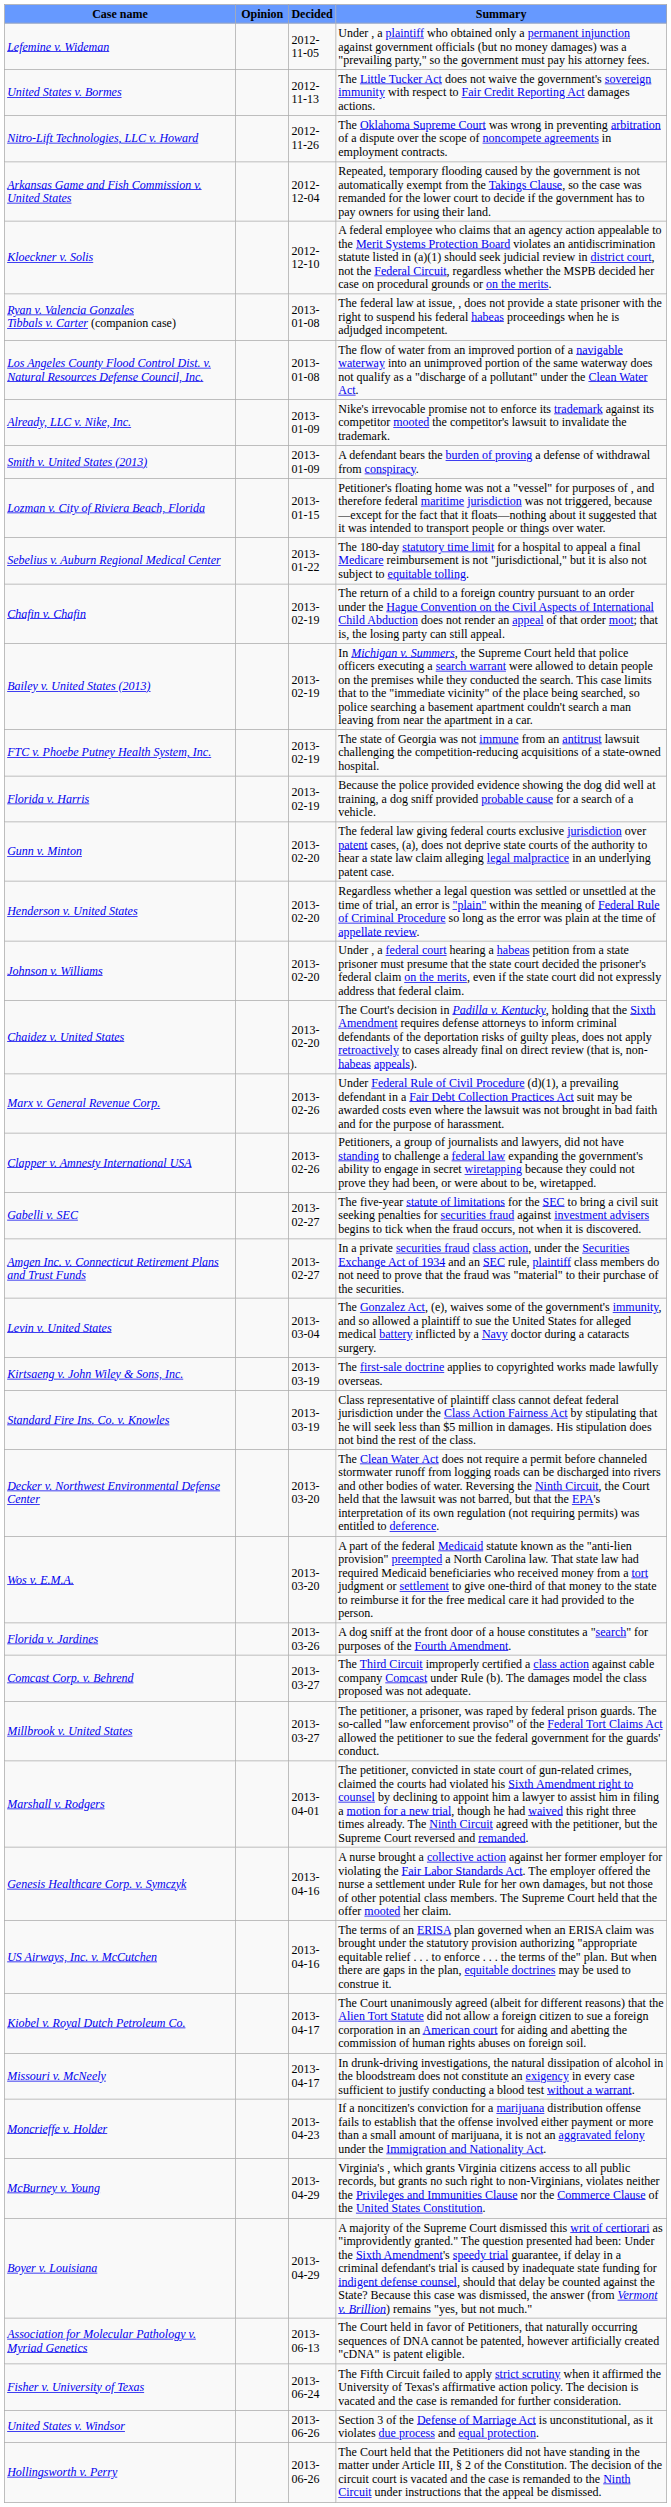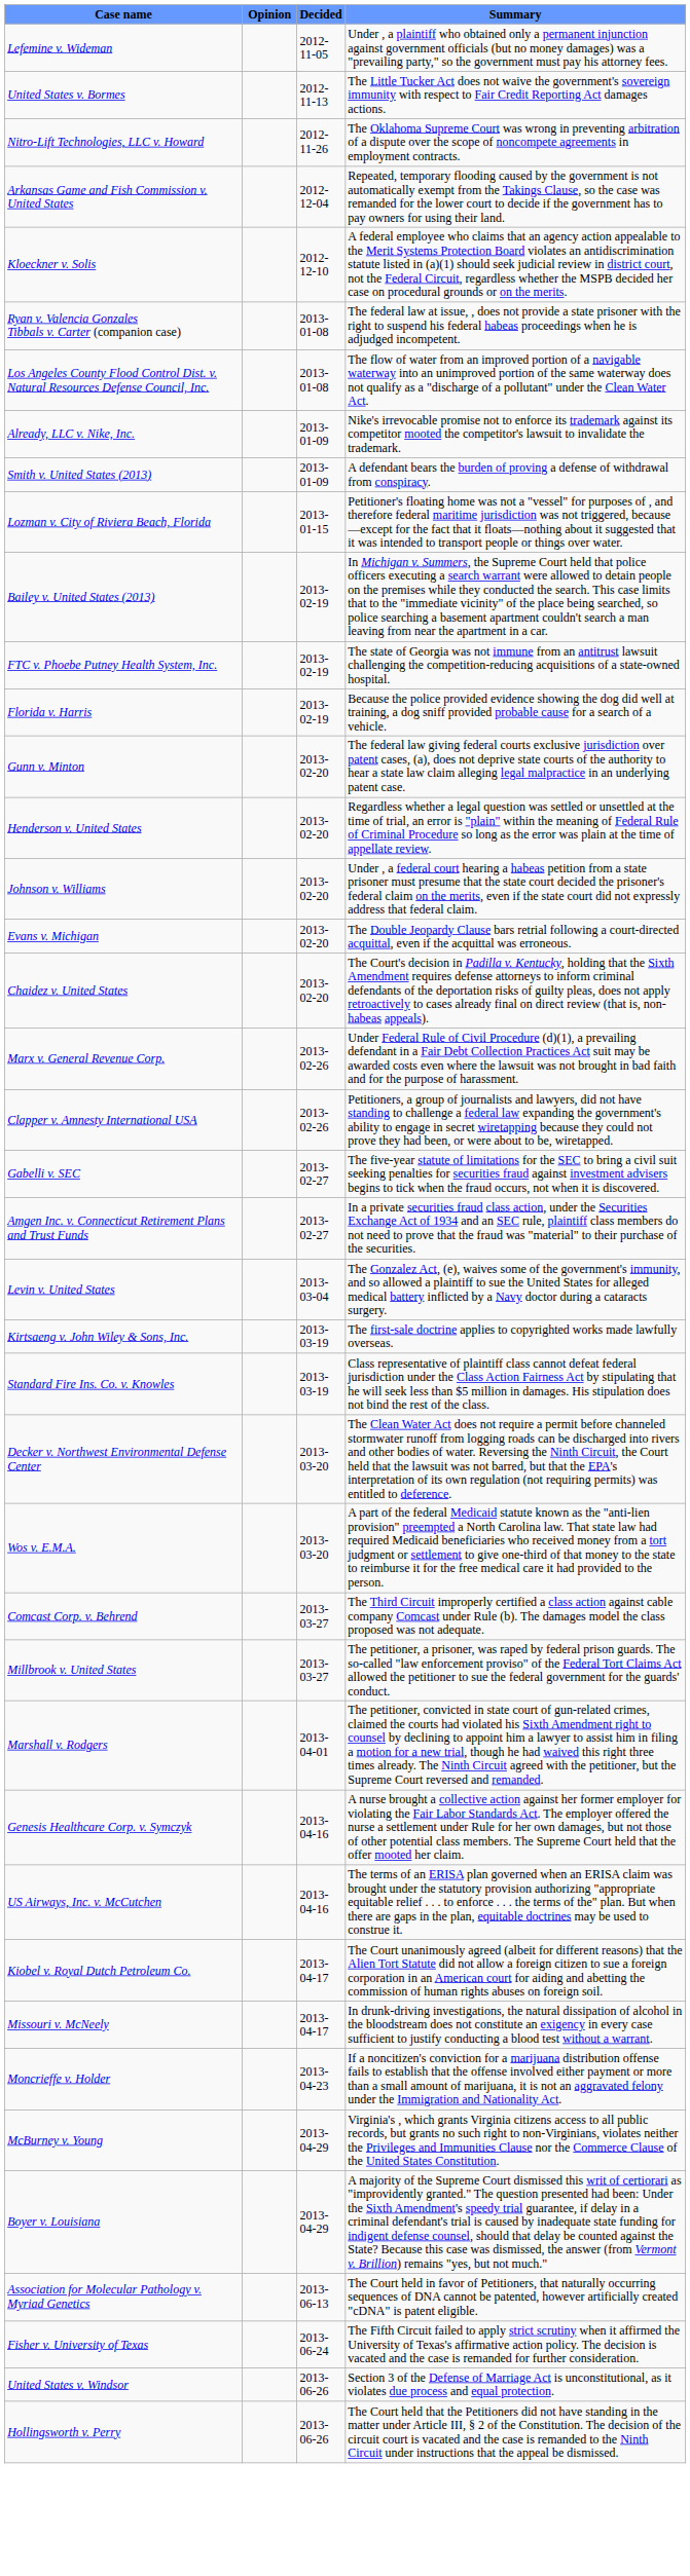- row: Sebelius v. Auburn Regional Medical Center | 2013-01-22 | The 180-day statutory time limit for a hospital to appeal a final Medicare reimbursement is not "jurisdictional," but it is also not subject to equitable tolling.
- row: Chafin v. Chafin | 2013-02-19 | The return of a child to a foreign country pursuant to an order under the Hague Convention on the Civil Aspects of International Child Abduction does not render an appeal of that order moot; that is, the losing party can still appeal.
+ row: Evans v. Michigan | 2013-02-20 | The Double Jeopardy Clause bars retrial following a court-directed acquittal, even if the acquittal was erroneous.
- row: Florida v. Jardines | 2013-03-26 | A dog sniff at the front door of a house constitutes a "search" for purposes of the Fourth Amendment.
